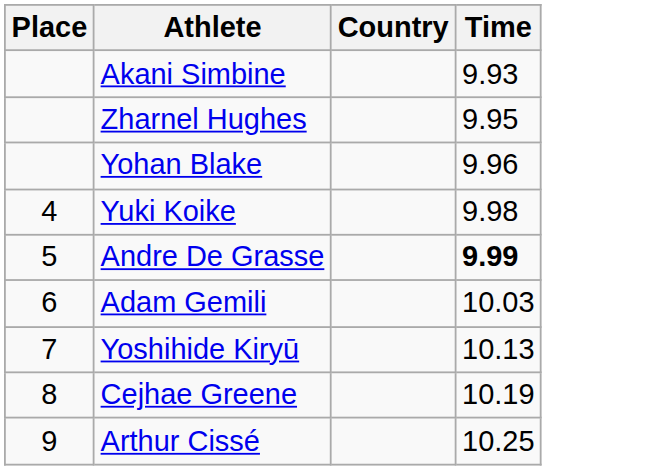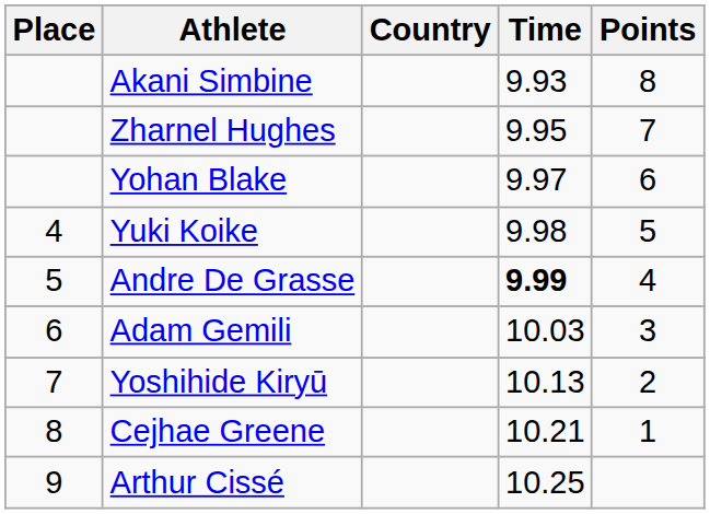+ column: Points | 8 | 7 | 6 | 5 | 4 | 3 | 2 | 1
Yohan Blake | Time: 9.96 -> 9.97
Cejhae Greene | Time: 10.19 -> 10.21
